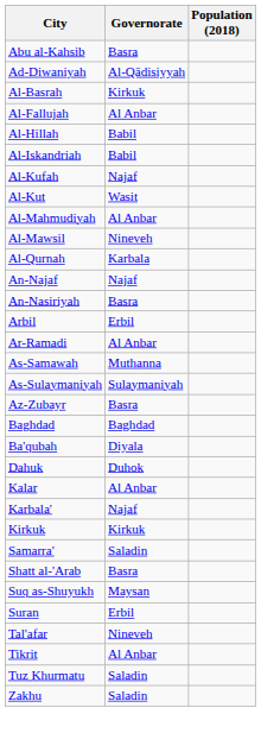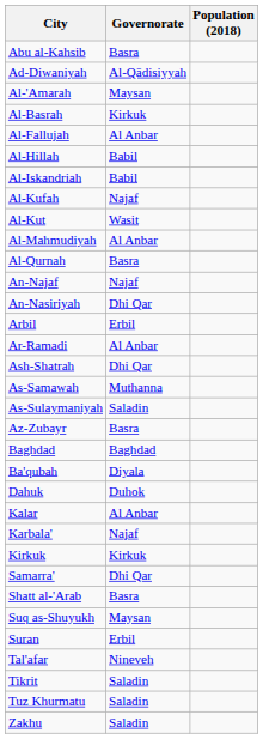+ row: Al-'Amarah | Maysan
- row: Al-Mawsil | Nineveh
Al-Qurnah | Governorate: Karbala -> Basra
An-Nasiriyah | Governorate: Basra -> Dhi Qar
+ row: Ash-Shatrah | Dhi Qar
As-Sulaymaniyah | Governorate: Sulaymaniyah -> Saladin
Samarra' | Governorate: Saladin -> Dhi Qar
Tikrit | Governorate: Al Anbar -> Saladin
